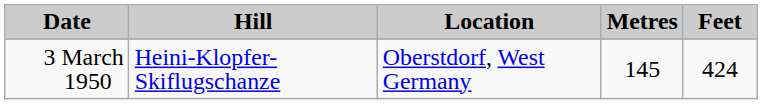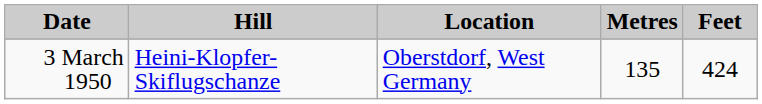3 March 1950 | Metres: 145 -> 135
